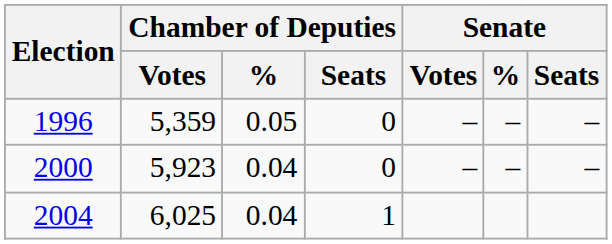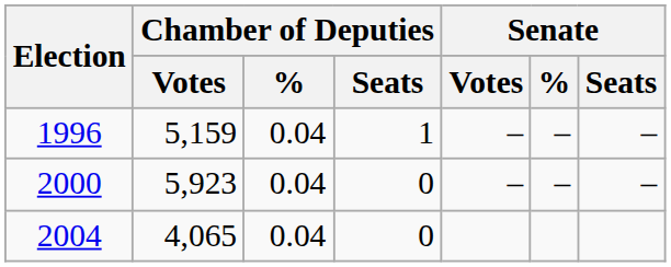1996 | Chamber of Deputies / Votes: 5,359 -> 5,159
1996 | Chamber of Deputies / %: 0.05 -> 0.04
1996 | Chamber of Deputies / Seats: 0 -> 1
2004 | Chamber of Deputies / Votes: 6,025 -> 4,065
2004 | Chamber of Deputies / Seats: 1 -> 0
